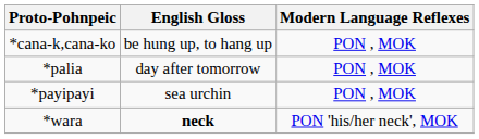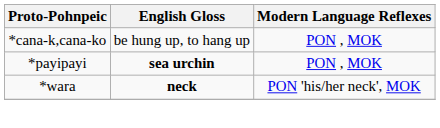- row: *palia | day after tomorrow | PON , MOK
*payipayi | English Gloss: normal -> bold
